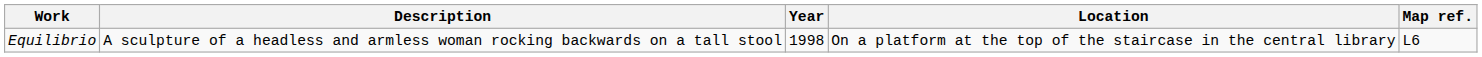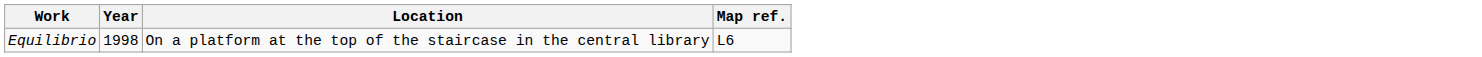- column: Description | A sculpture of a headless and armless woman rocking backwards on a tall stool
